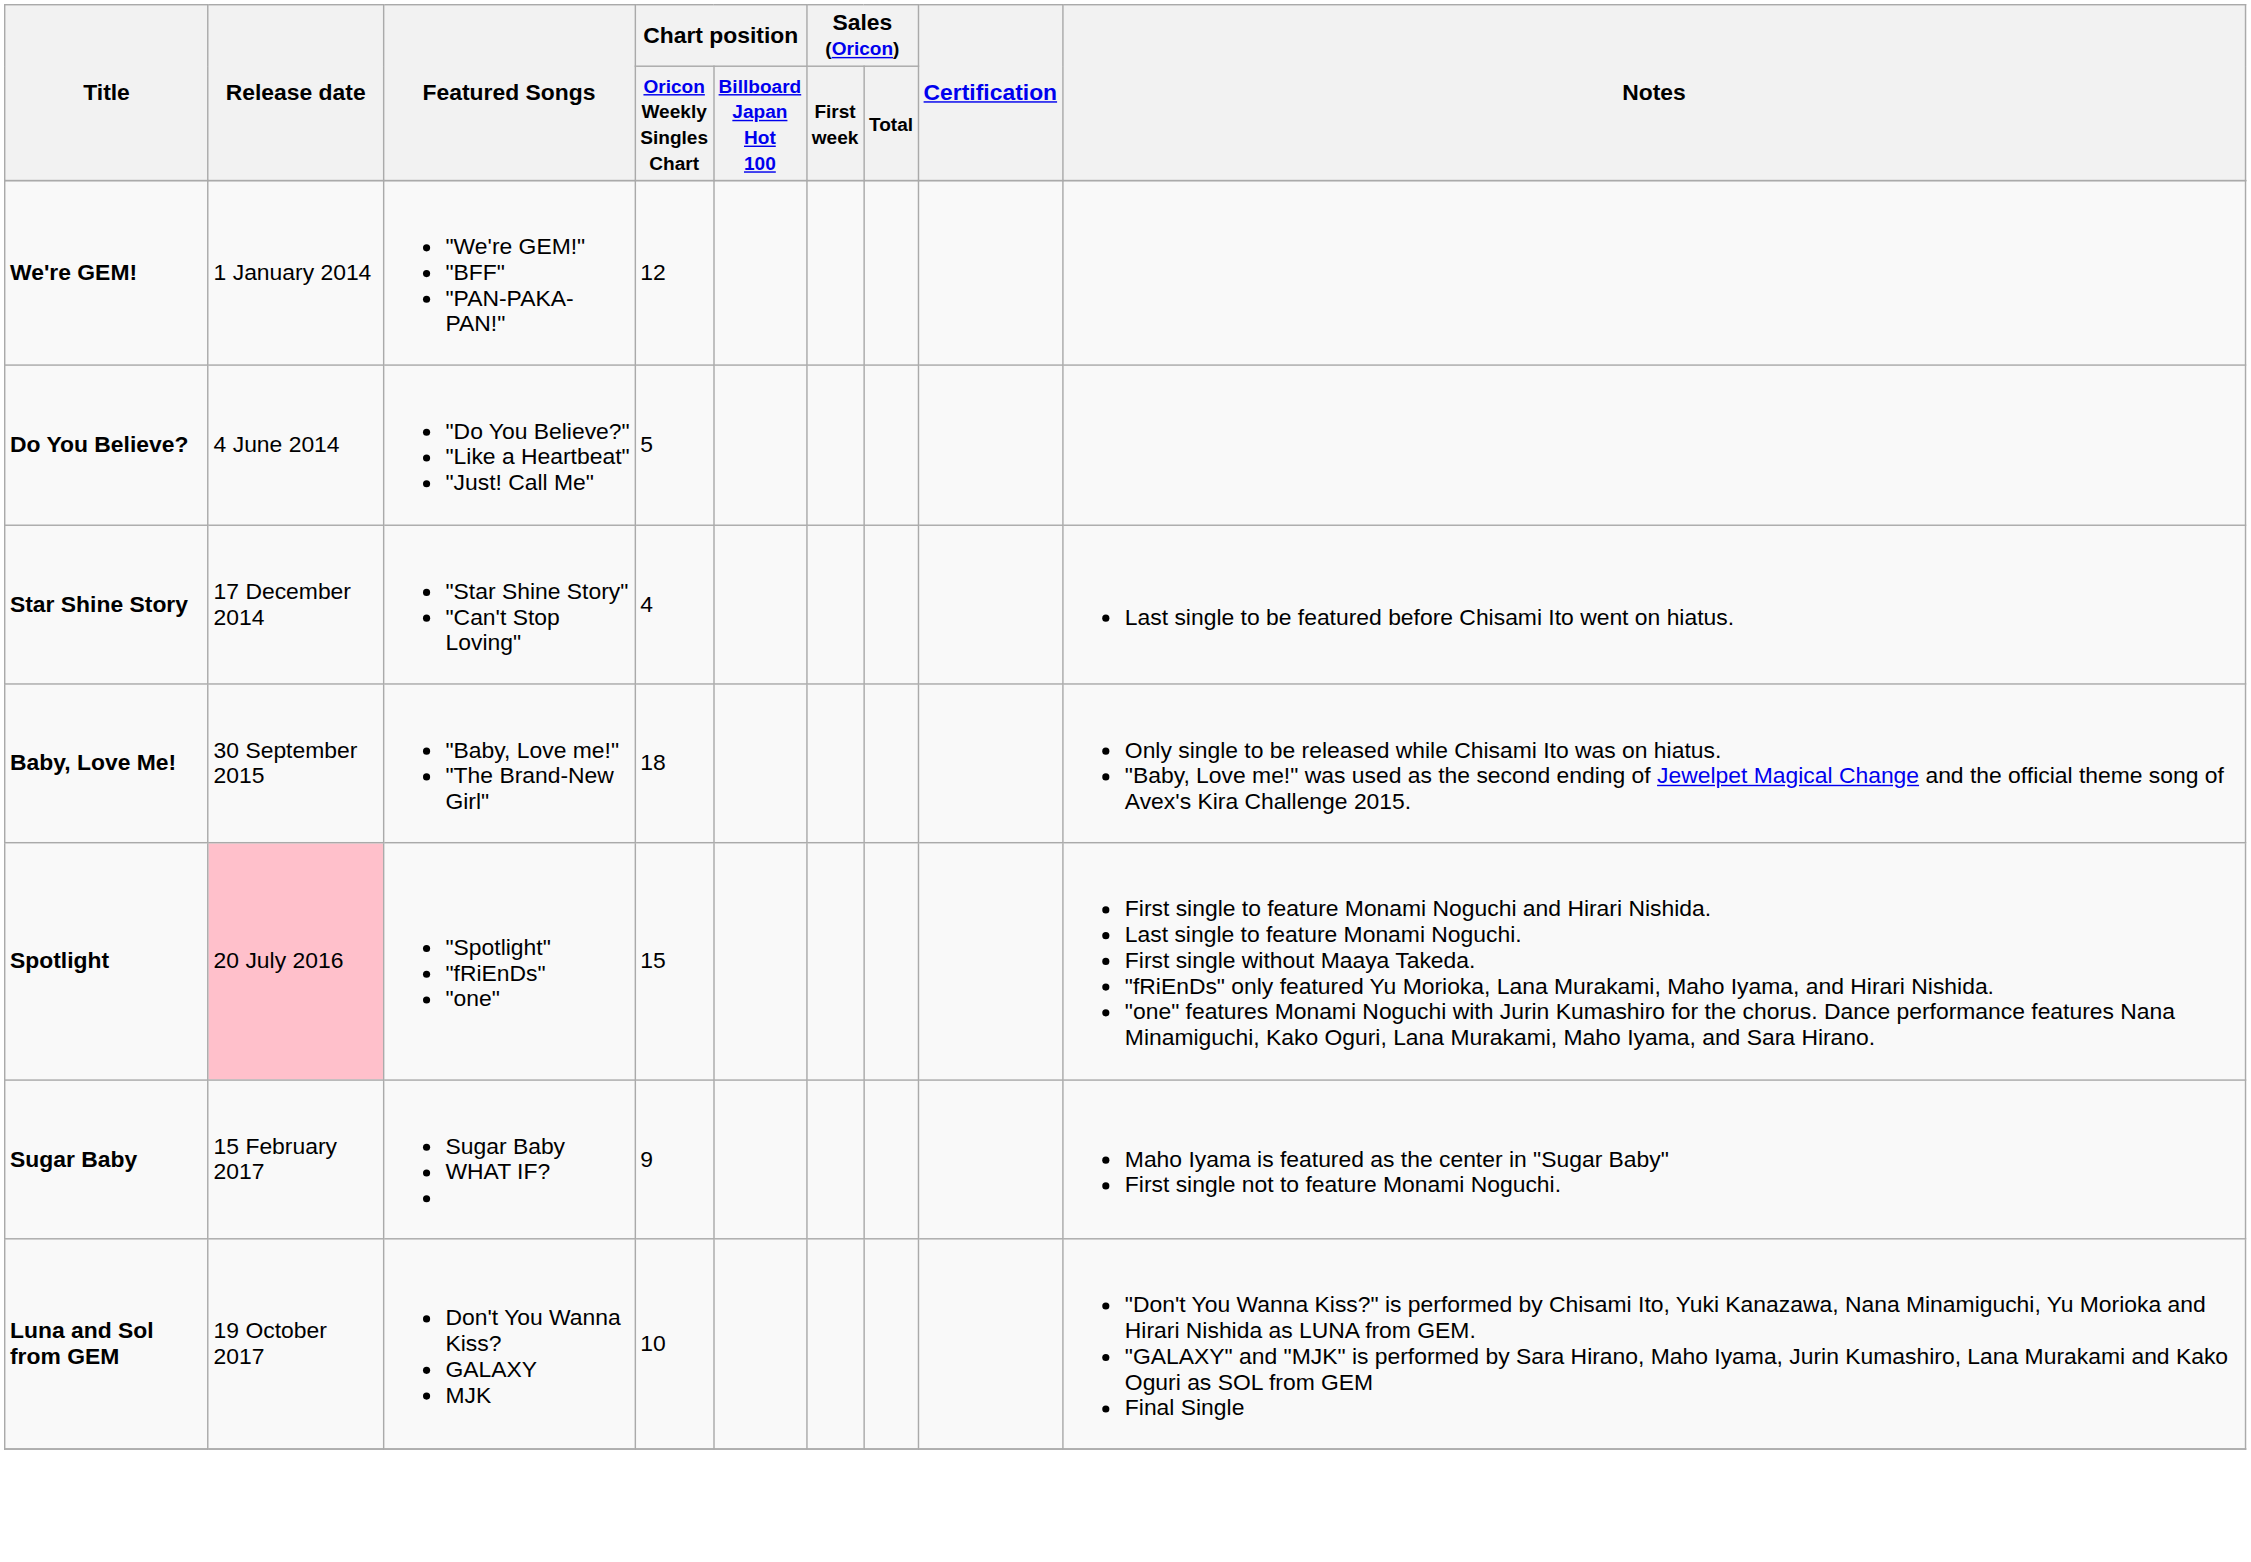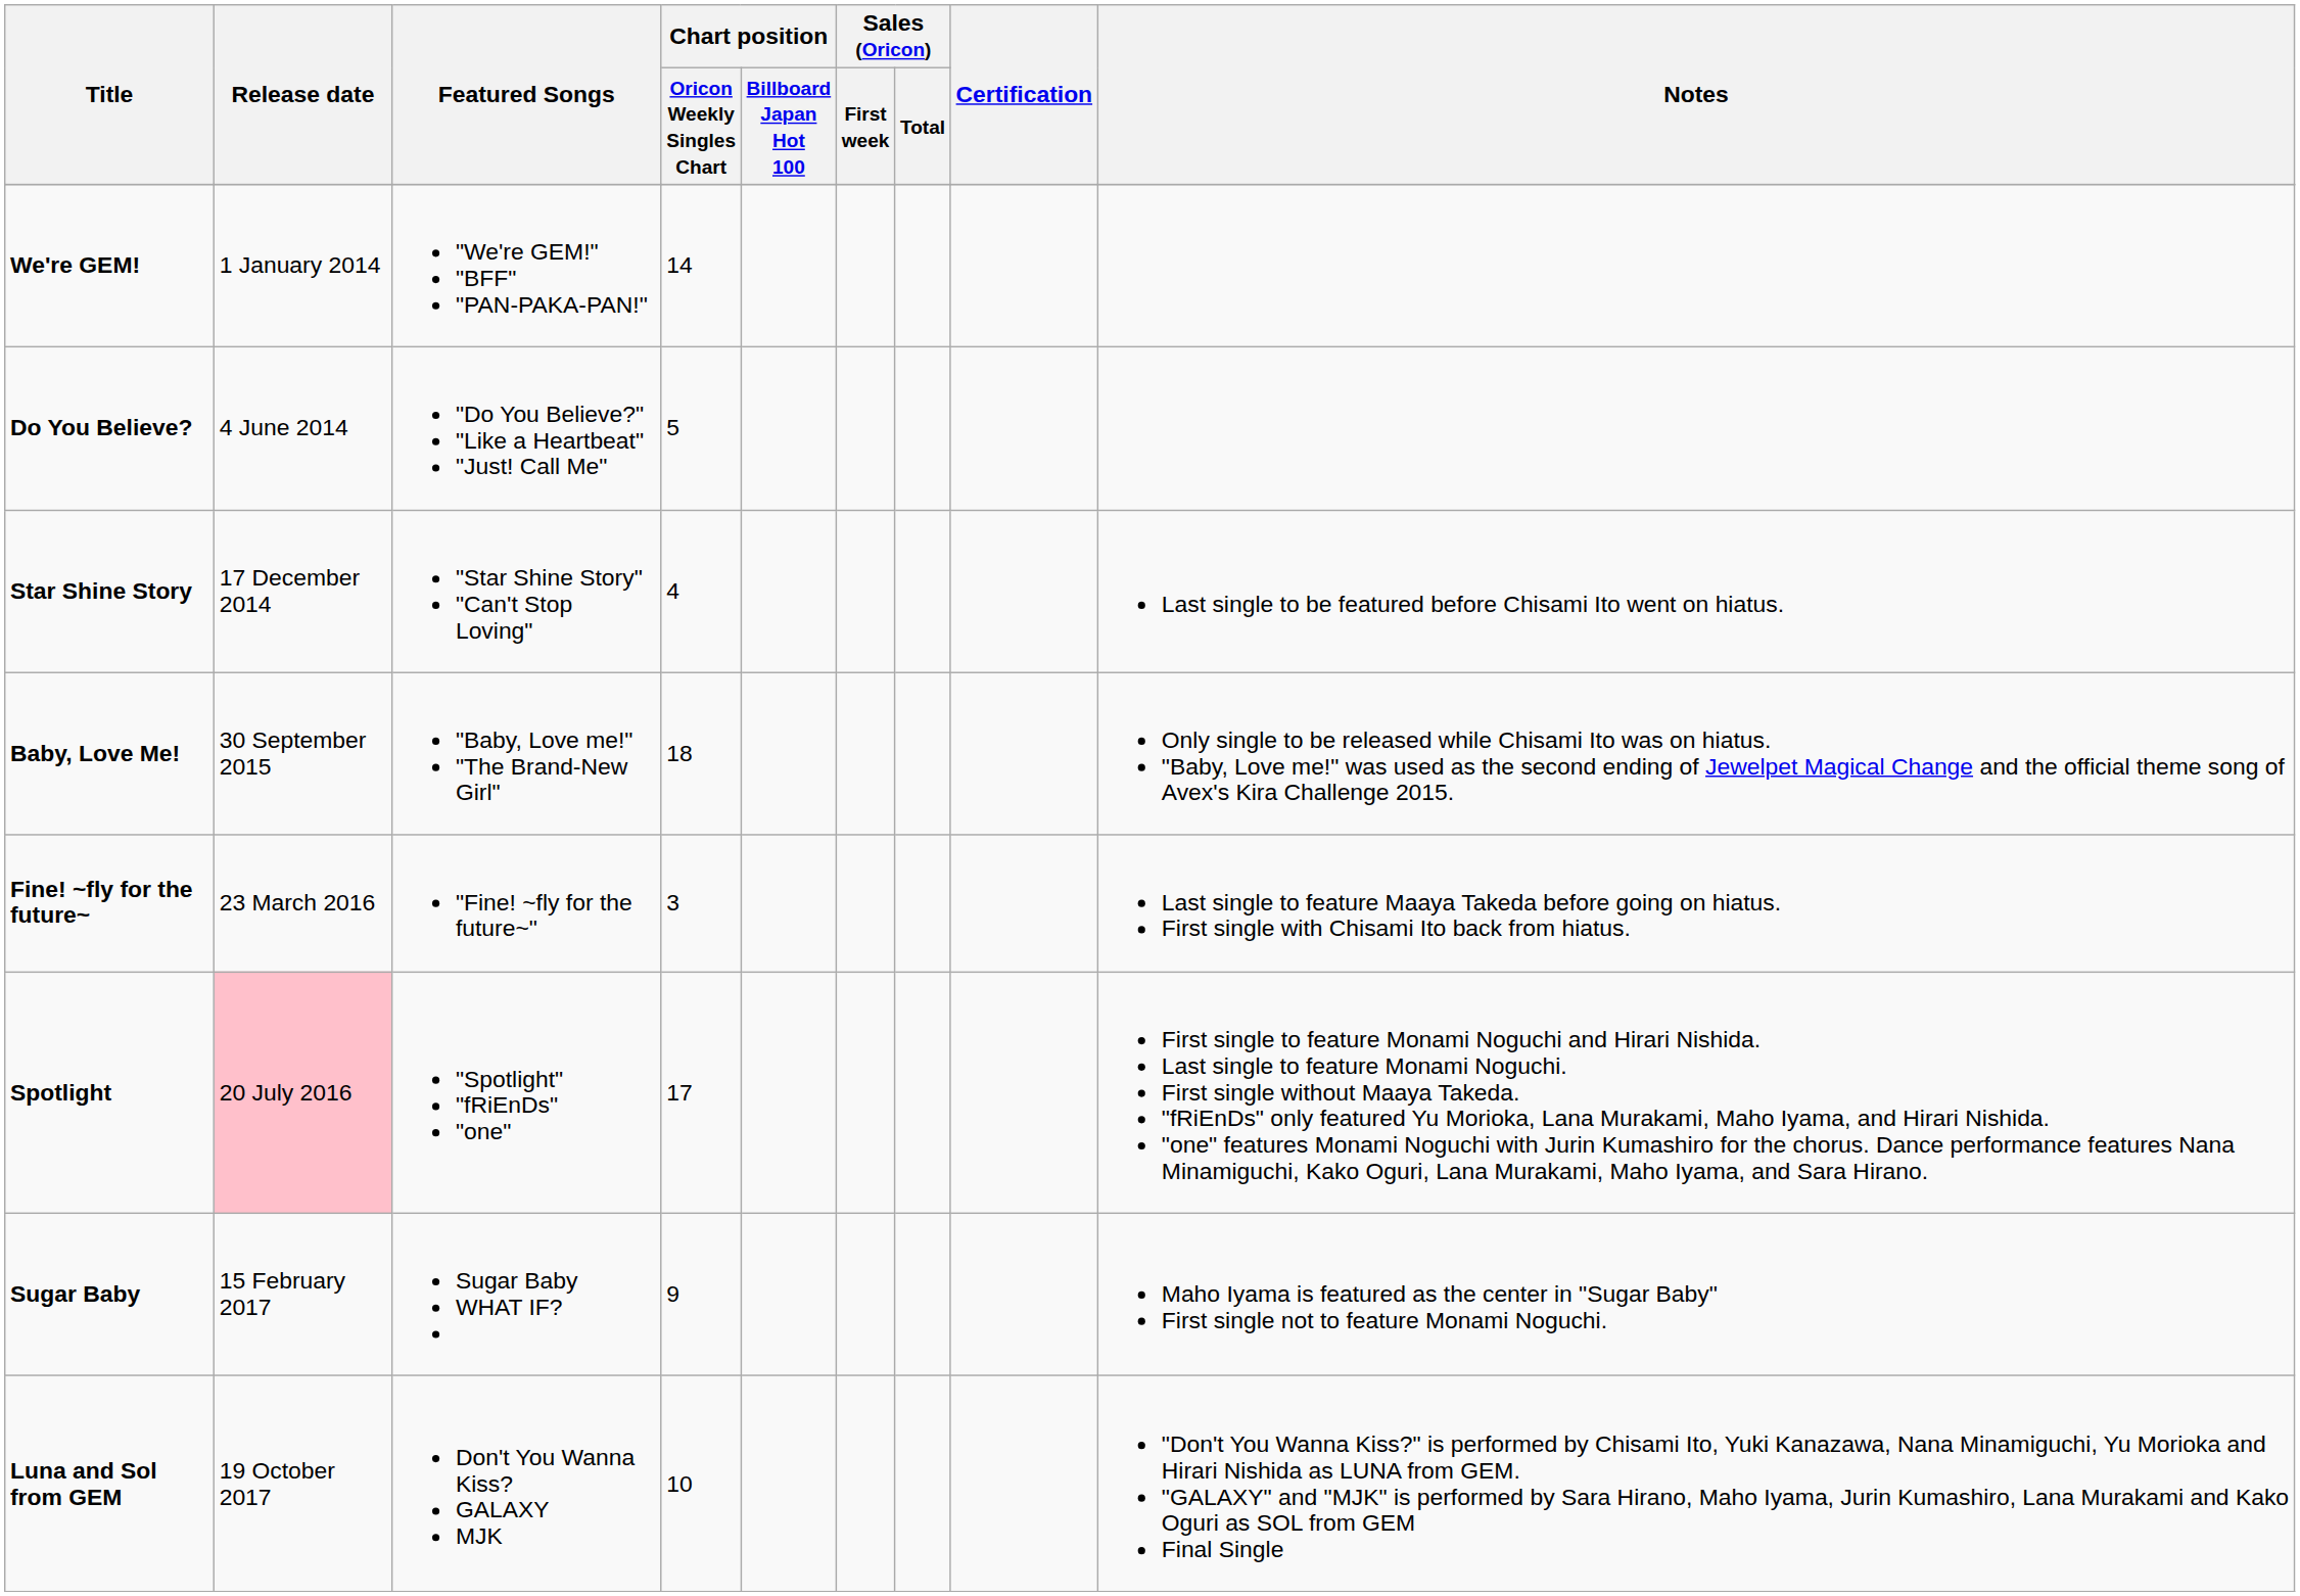We're GEM! | Chart position / Oricon Weekly Singles Chart: 12 -> 14
+ row: Fine! ~fly for the future~ | 23 March 2016 | "Fine! ~fly for the future~" | 3 | Last single to feature Maaya Takeda before going on hiatus. First single with Chisami Ito back from hiatus.
Spotlight | Chart position / Oricon Weekly Singles Chart: 15 -> 17
